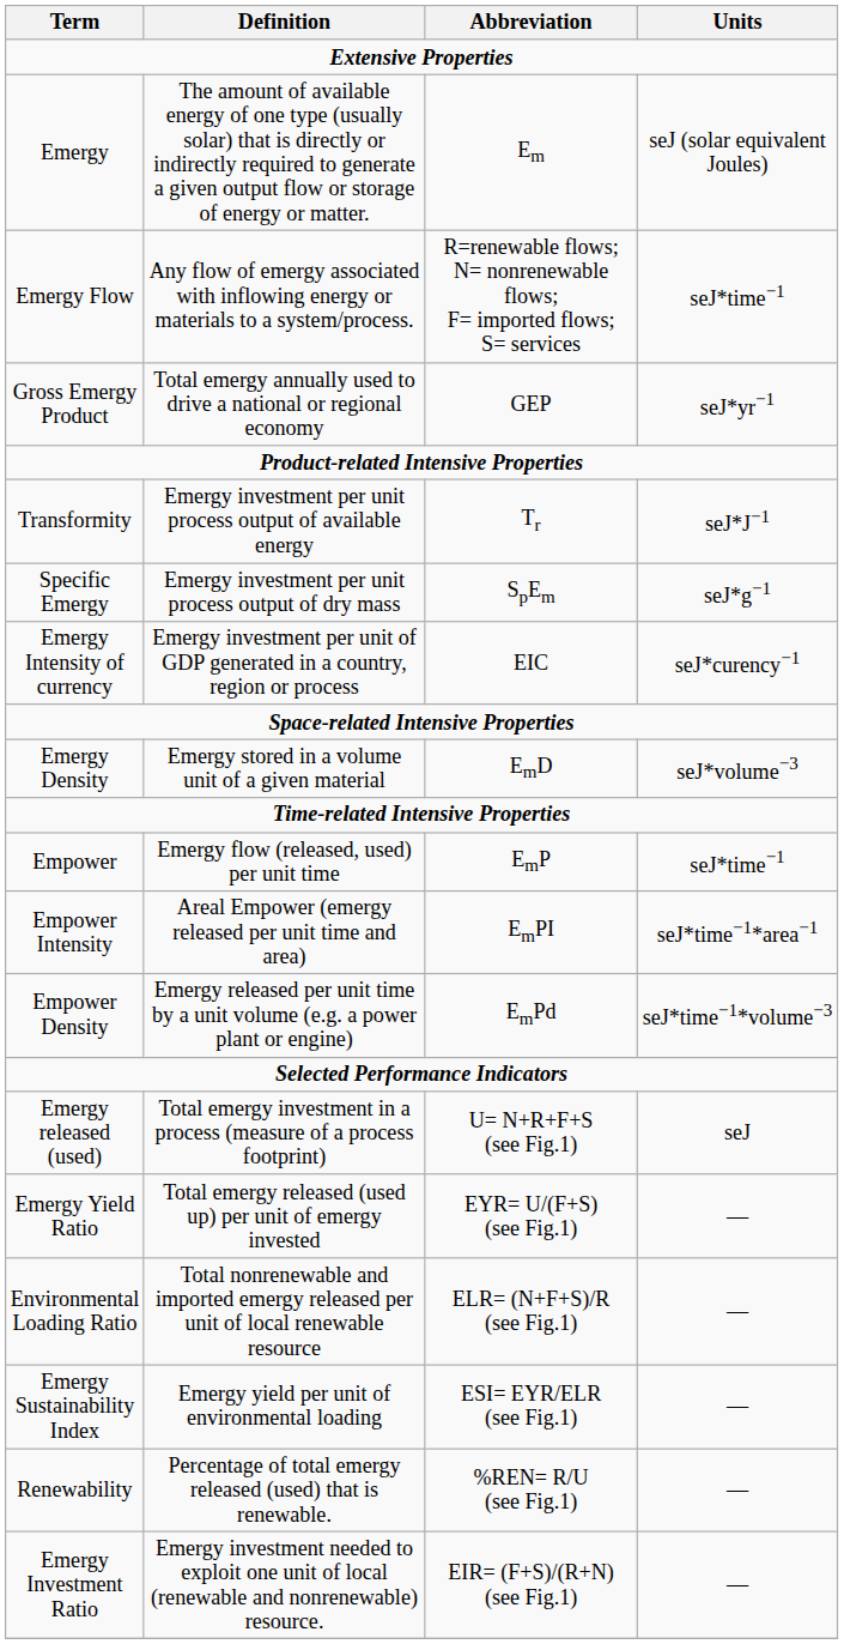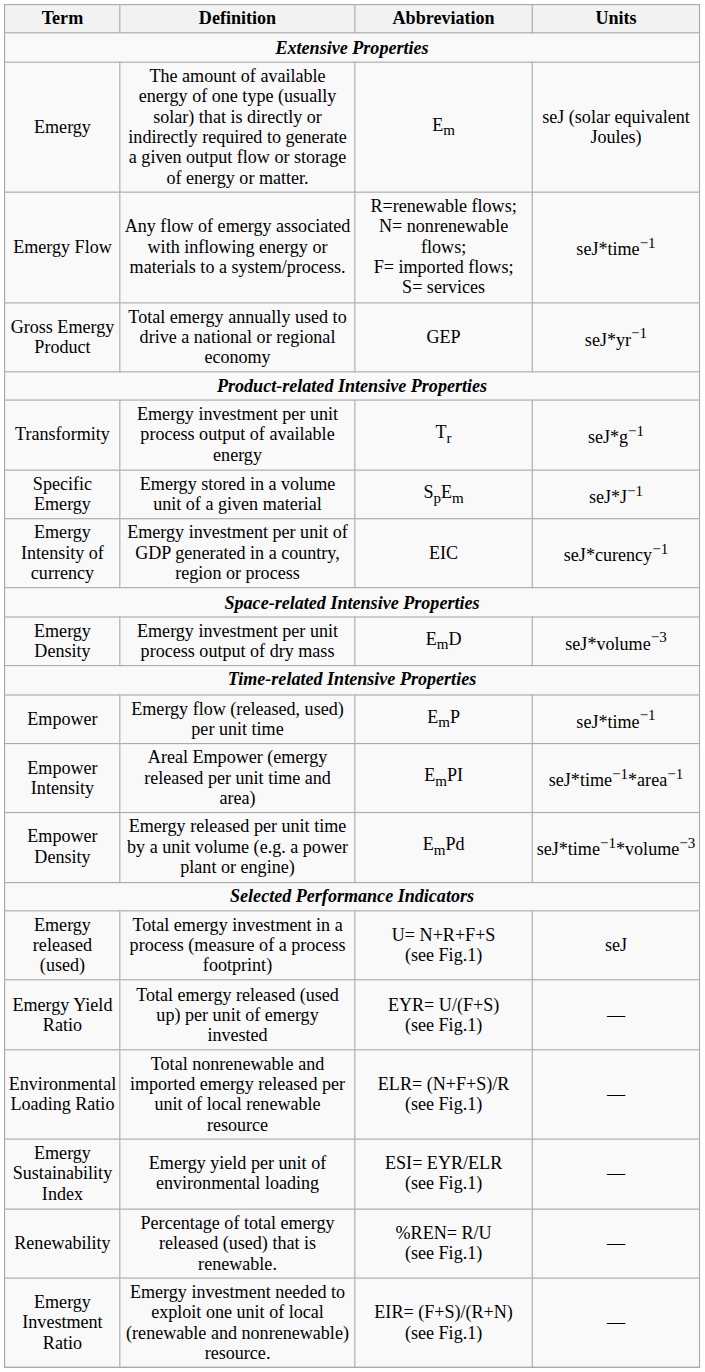Transformity | Units: seJ*J−1 -> seJ*g−1
Specific Emergy | Definition: Emergy investment per unit process output of dry mass -> Emergy stored in a volume unit of a given material
Specific Emergy | Units: seJ*g−1 -> seJ*J−1
Emergy Density | Definition: Emergy stored in a volume unit of a given material -> Emergy investment per unit process output of dry mass
